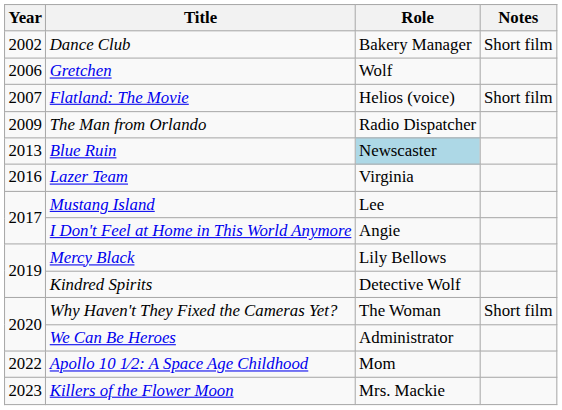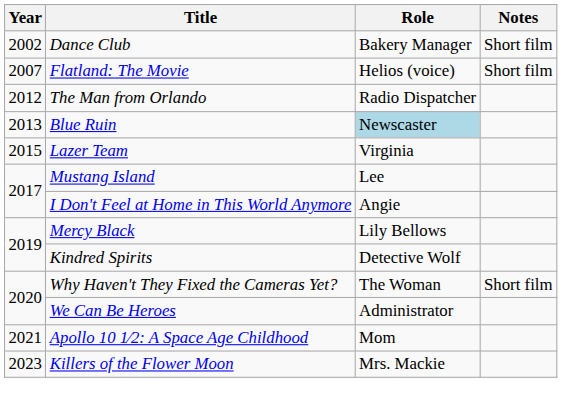- row: 2006 | Gretchen | Wolf
The Man from Orlando | Year: 2009 -> 2012
Lazer Team | Year: 2016 -> 2015
Apollo 10 1⁄2: A Space Age Childhood | Year: 2022 -> 2021
